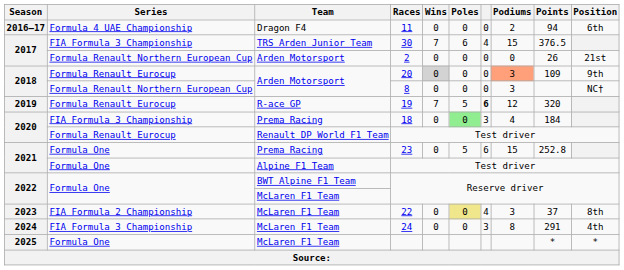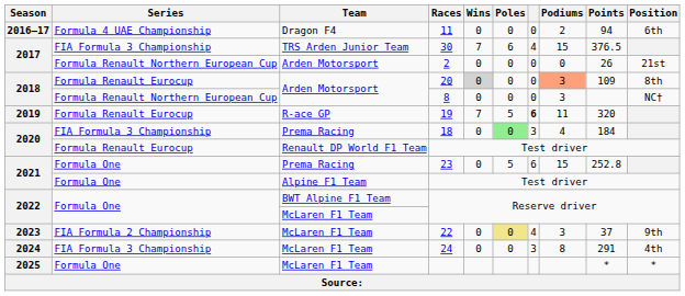20 | Position: 9th -> 8th
19 | Podiums: 12 -> 11
22 | Position: 8th -> 9th
